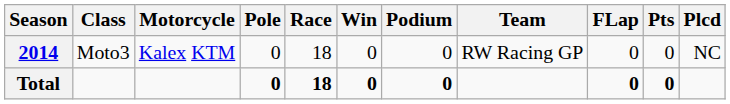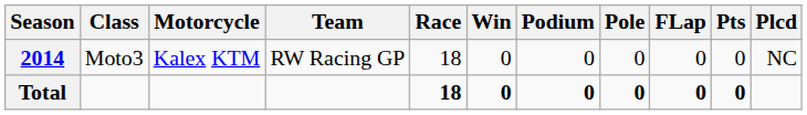columns swapped: Team <-> Pole
